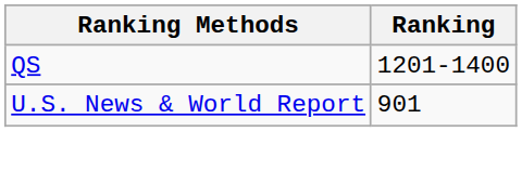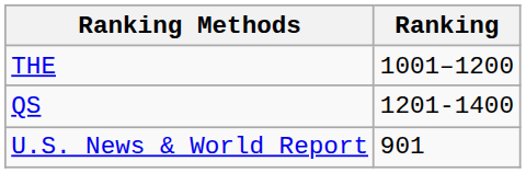+ row: THE | 1001–1200
